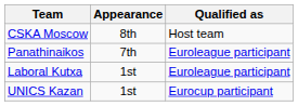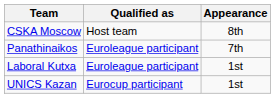columns swapped: Qualified as <-> Appearance
